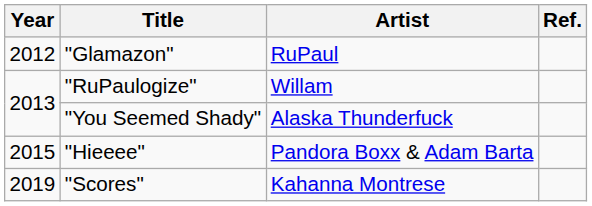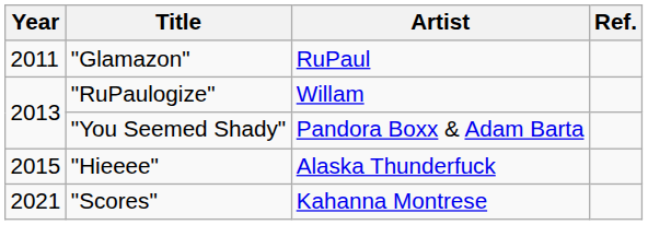"Glamazon" | Year: 2012 -> 2011
"You Seemed Shady" | Artist: Alaska Thunderfuck -> Pandora Boxx & Adam Barta
"Hieeee" | Artist: Pandora Boxx & Adam Barta -> Alaska Thunderfuck
"Scores" | Year: 2019 -> 2021
